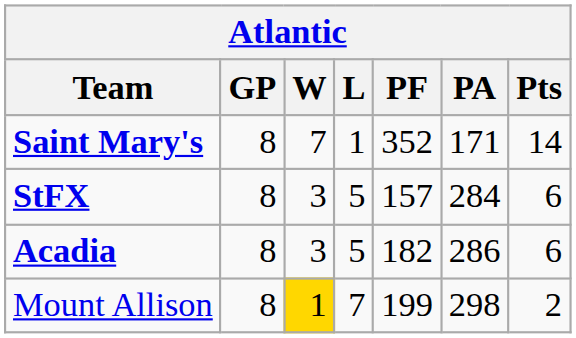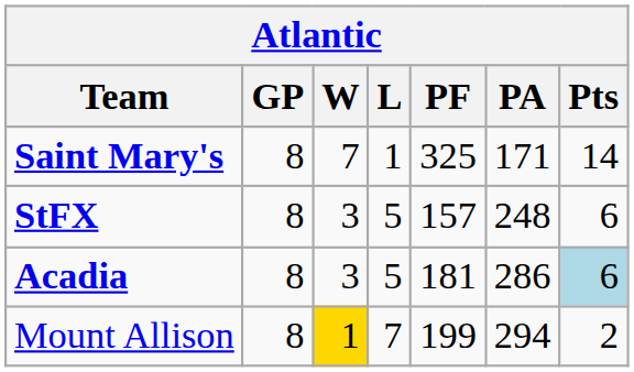Saint Mary's | PF: 352 -> 325
StFX | PA: 284 -> 248
Acadia | PF: 182 -> 181
Acadia | Pts: no background -> lightblue background
Mount Allison | PA: 298 -> 294
